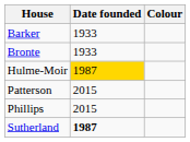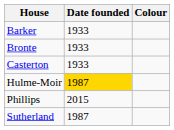+ row: Casterton | 1933
- row: Patterson | 2015
Sutherland | Date founded: bold -> normal
